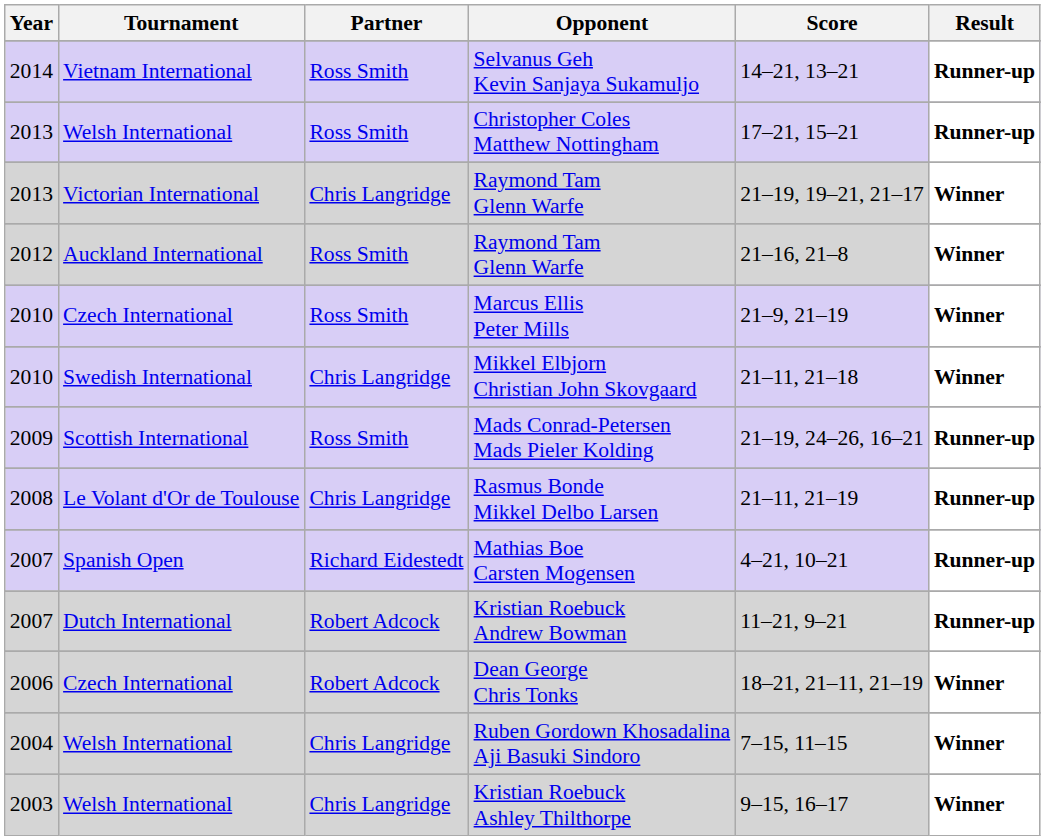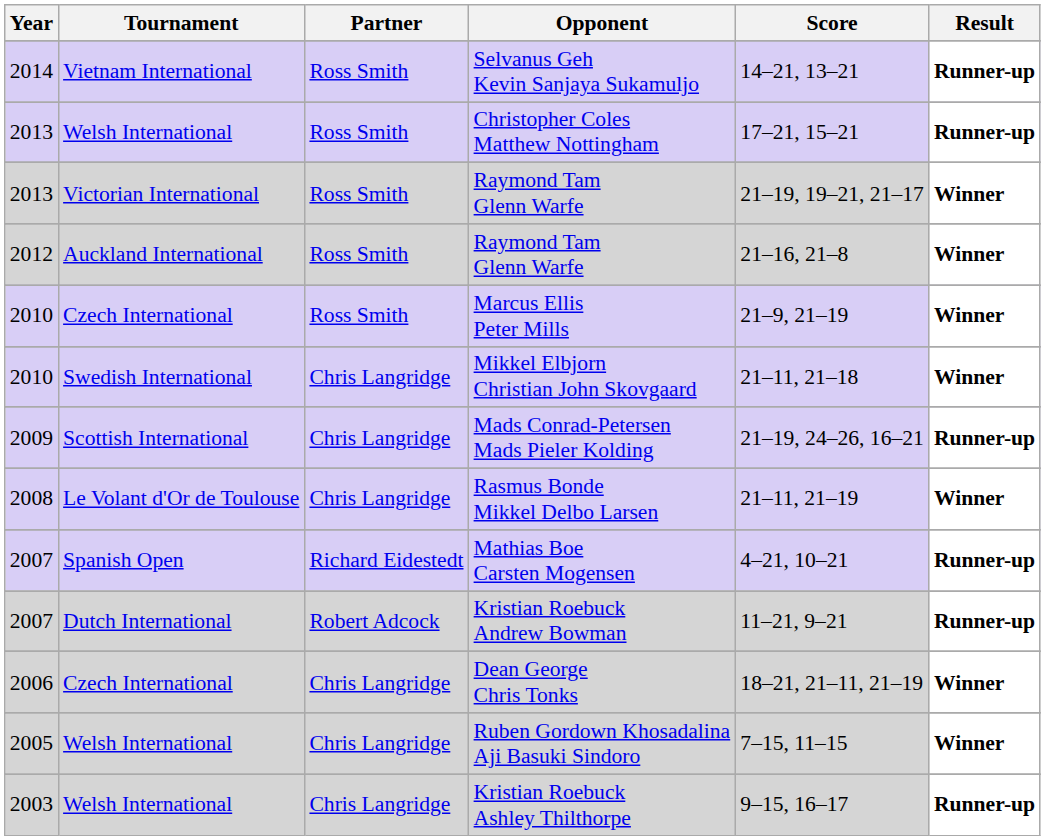Victorian International / Raymond Tam Glenn Warfe | Partner: Chris Langridge -> Ross Smith
Mads Conrad-Petersen Mads Pieler Kolding | Partner: Ross Smith -> Chris Langridge
Rasmus Bonde Mikkel Delbo Larsen | Result: Runner-up -> Winner
Dean George Chris Tonks | Partner: Robert Adcock -> Chris Langridge
Ruben Gordown Khosadalina Aji Basuki Sindoro | Year: 2004 -> 2005
Kristian Roebuck Ashley Thilthorpe | Result: Winner -> Runner-up
